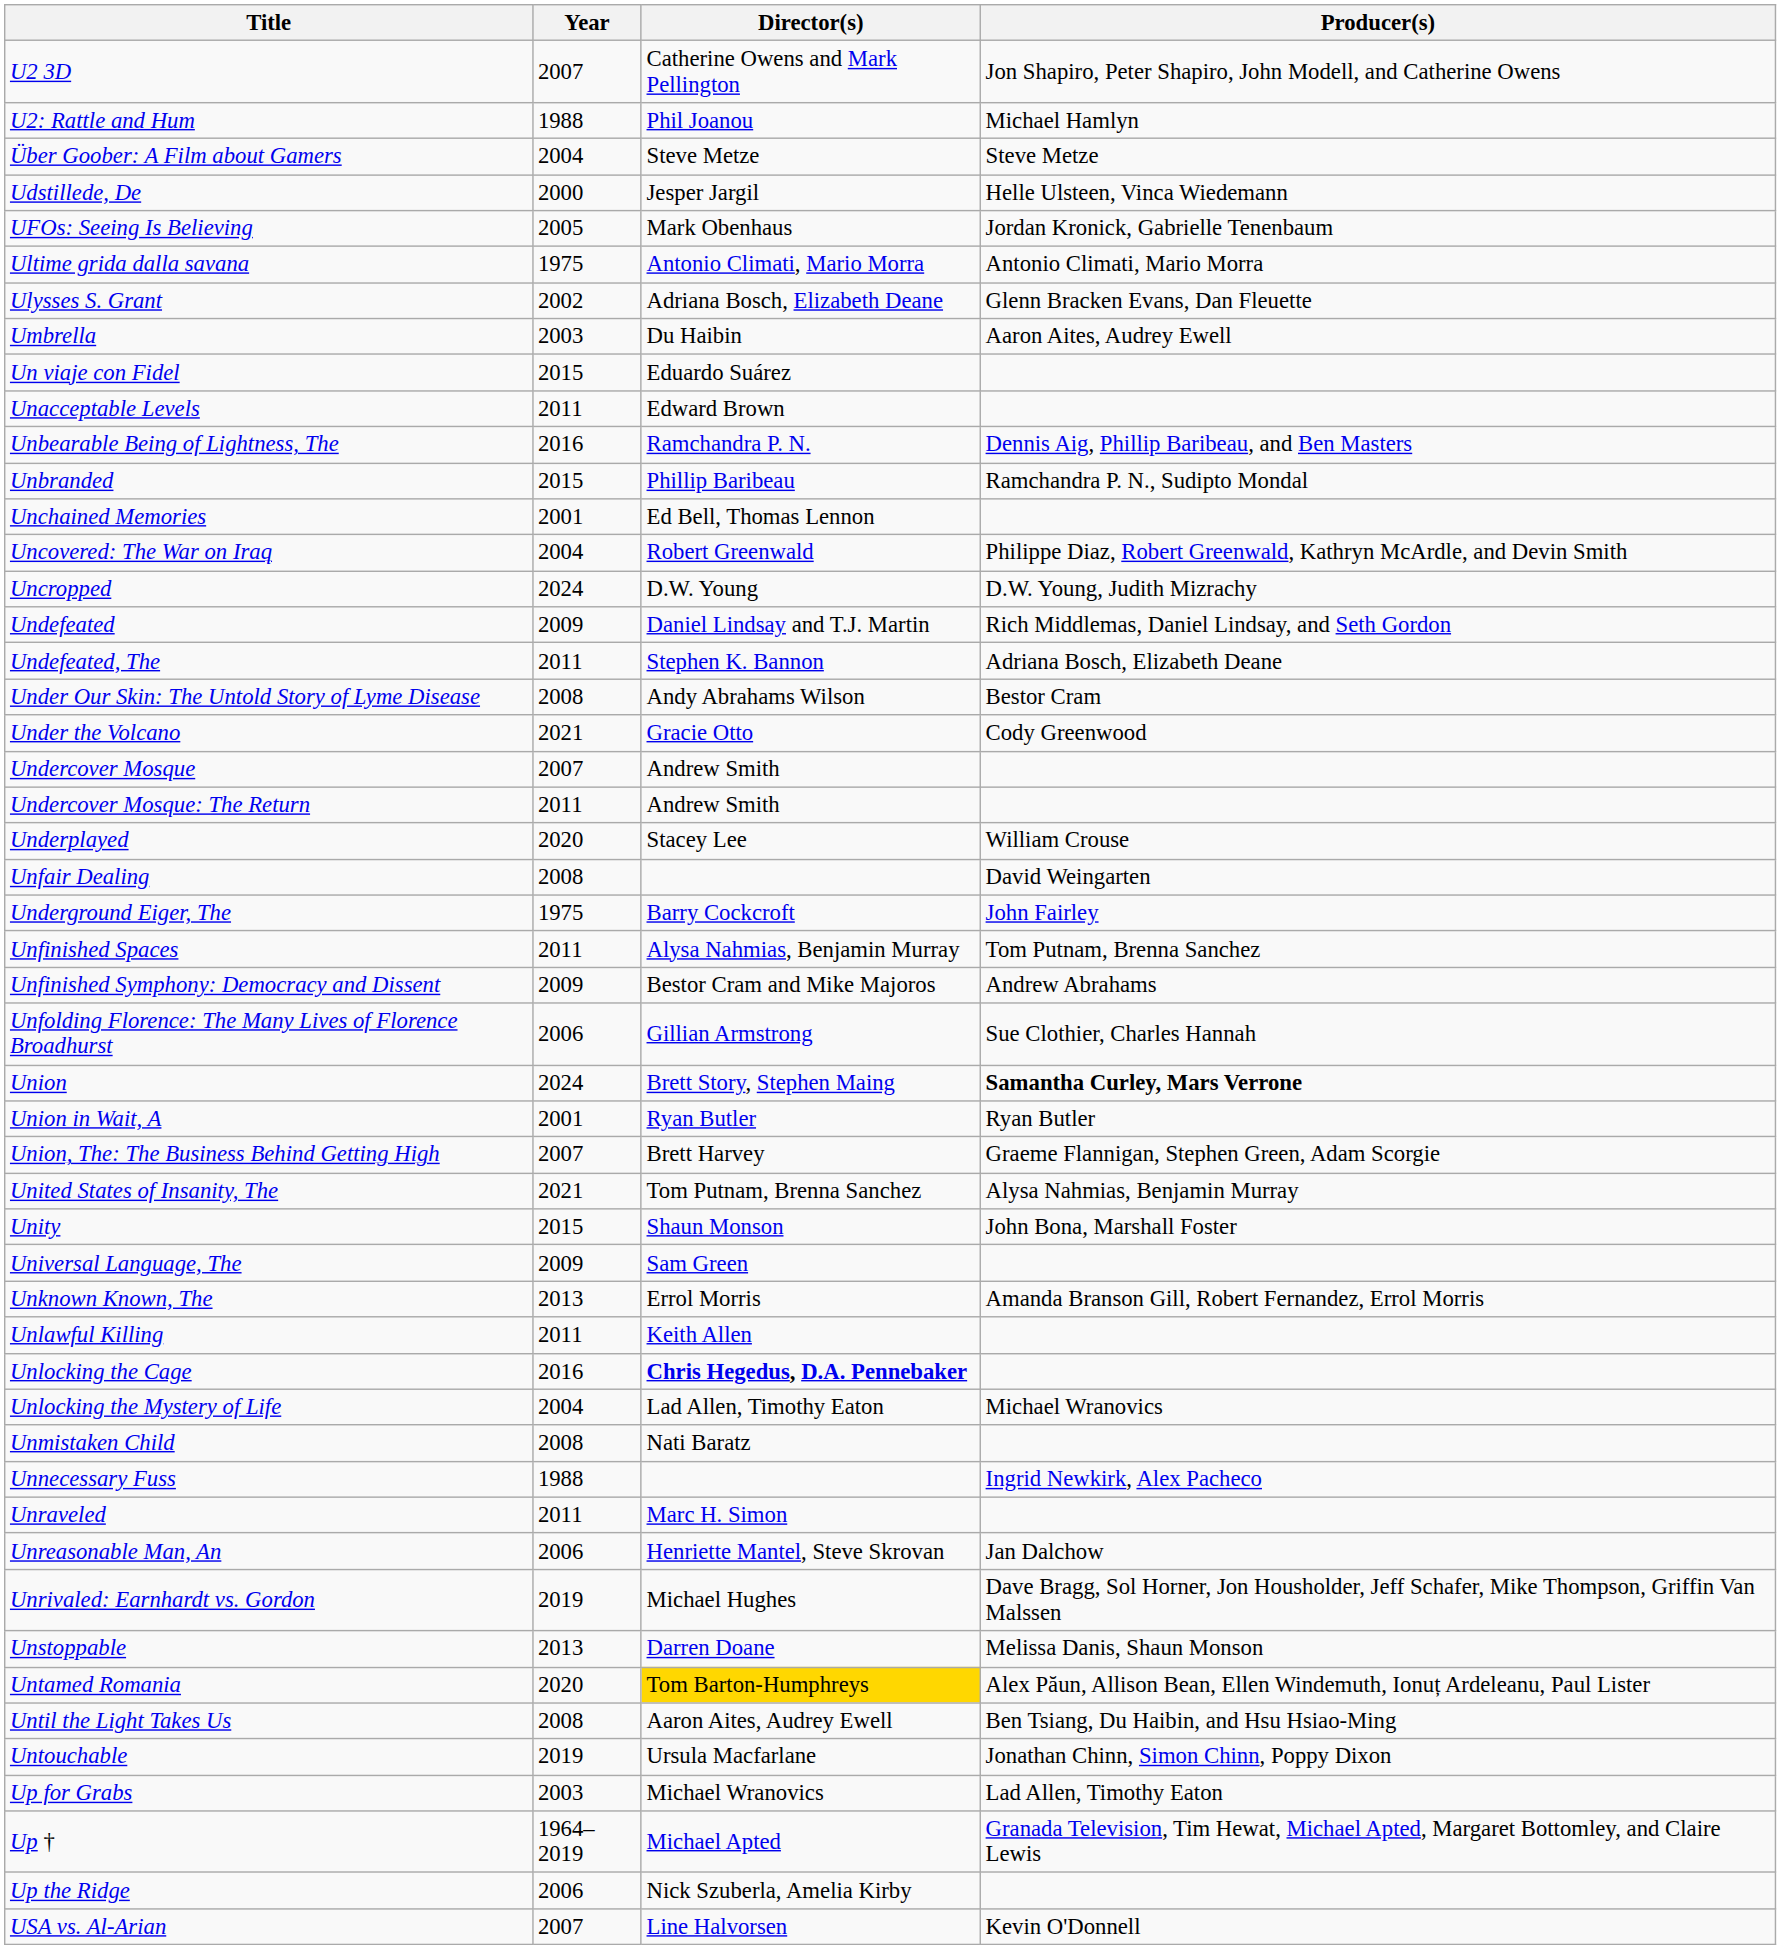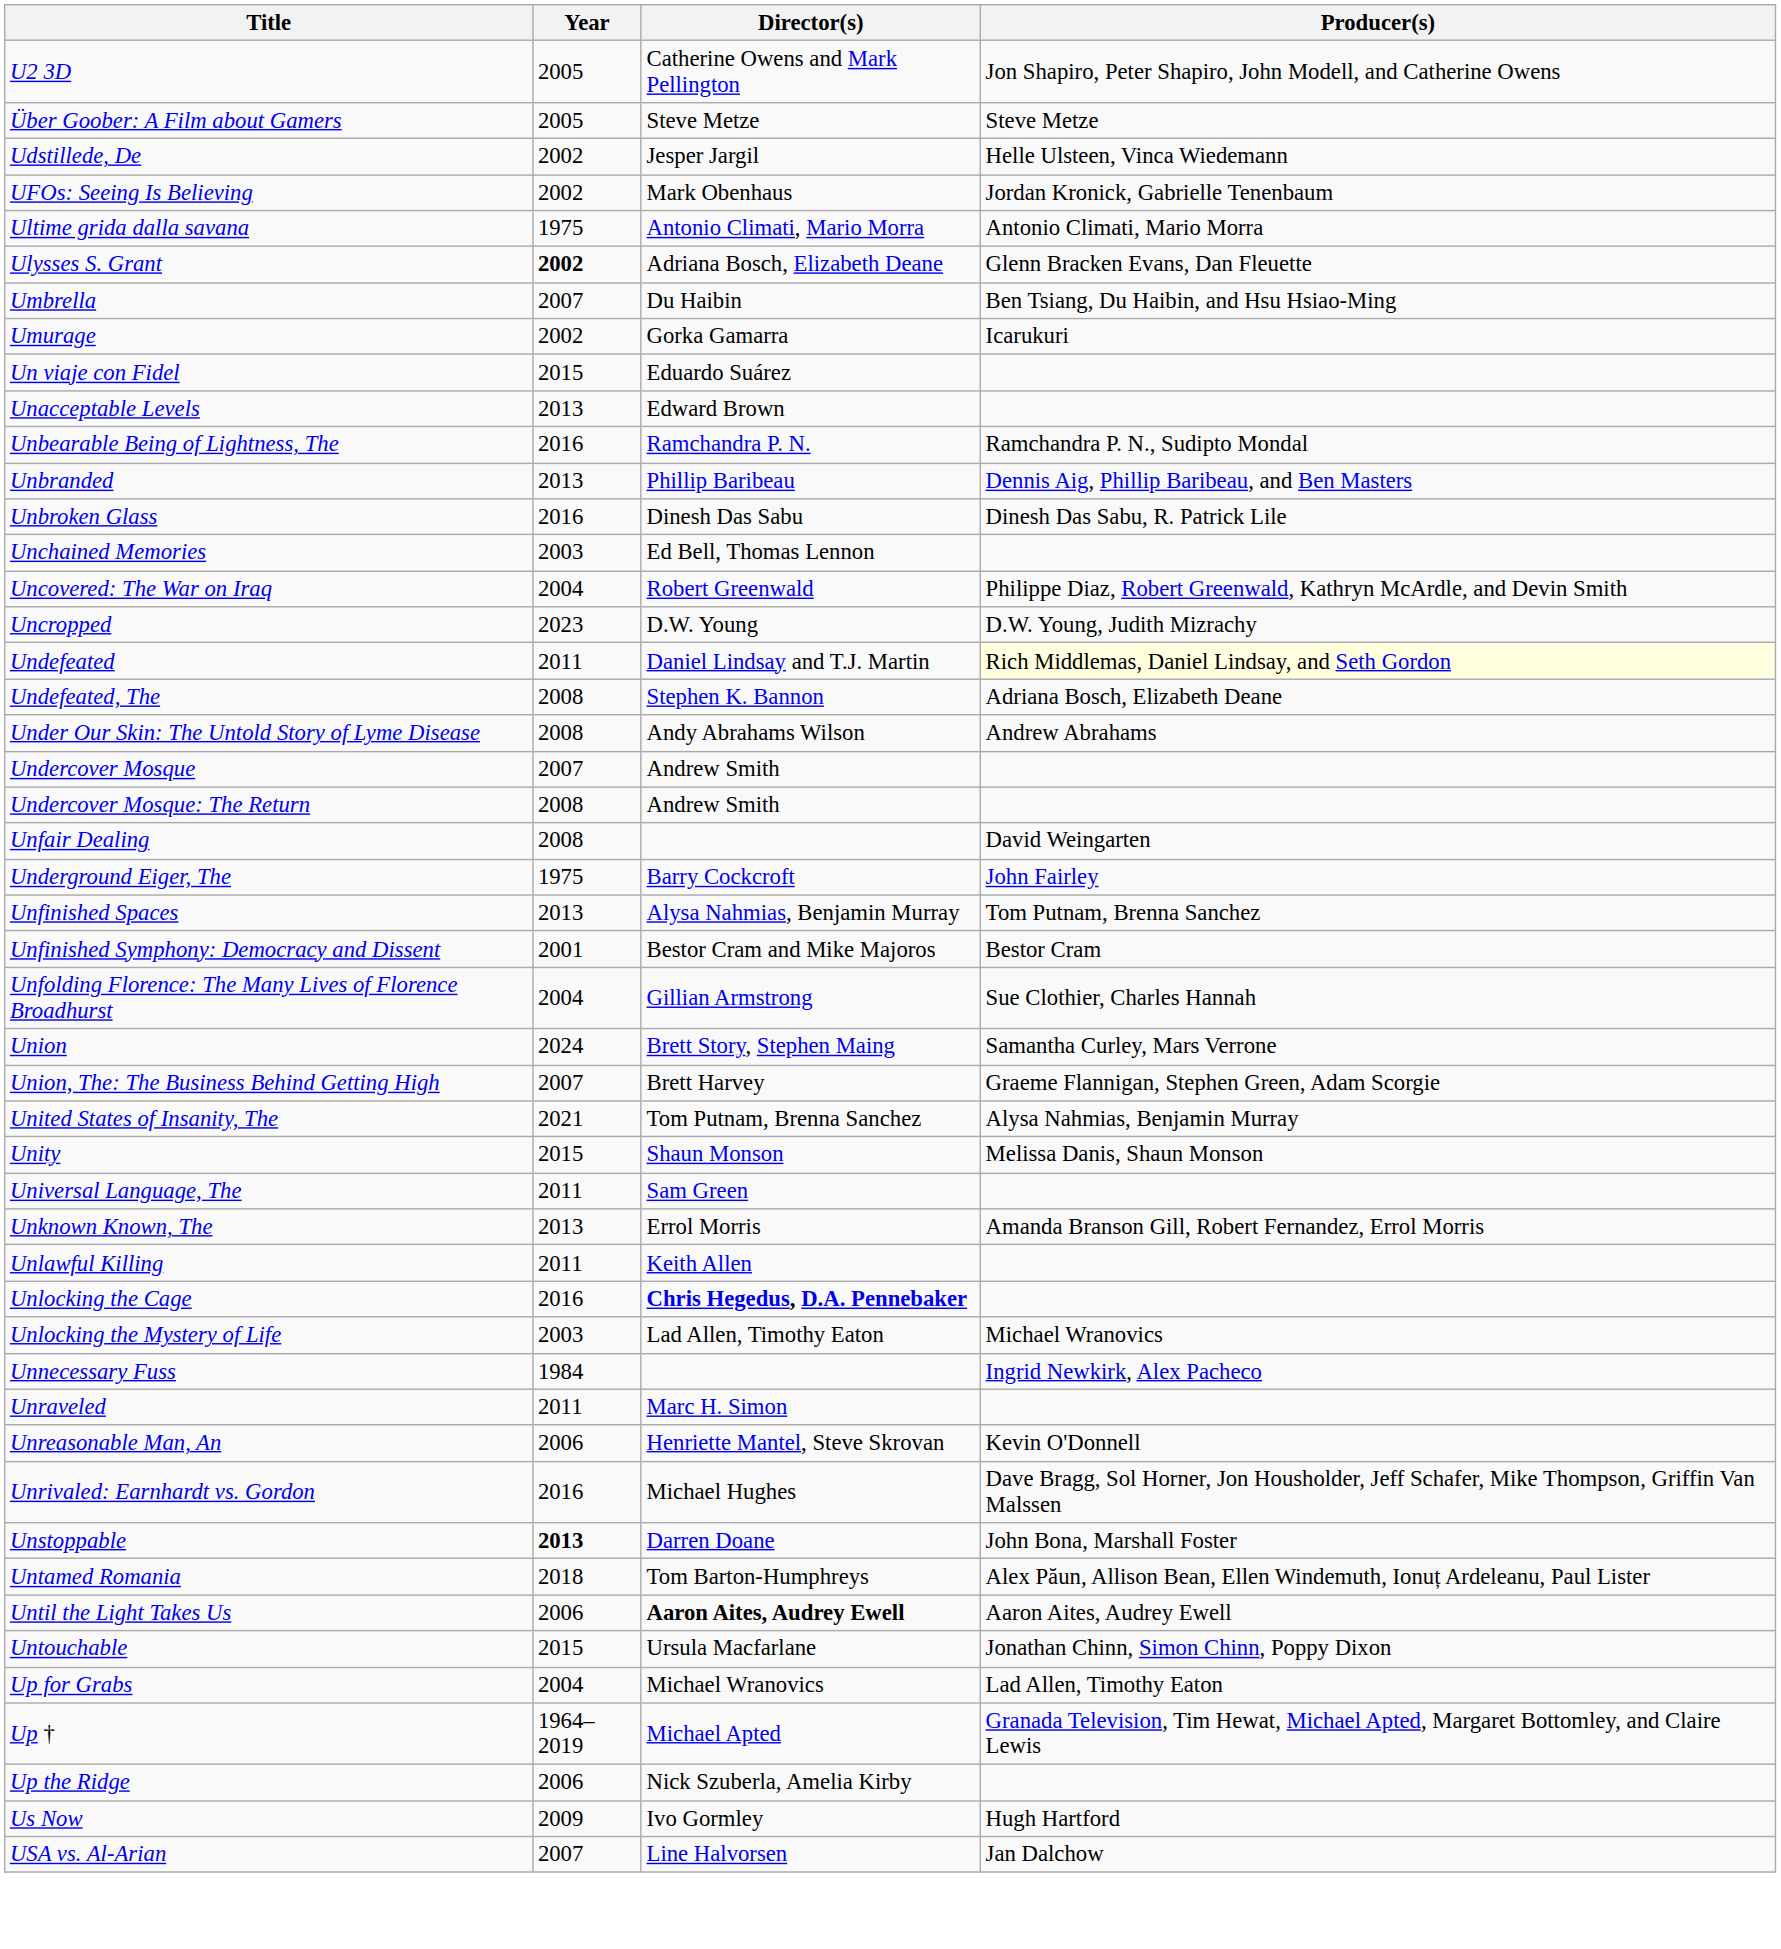U2 3D | Year: 2007 -> 2005
- row: U2: Rattle and Hum | 1988 | Phil Joanou | Michael Hamlyn
Über Goober: A Film about Gamers | Year: 2004 -> 2005
Udstillede, De | Year: 2000 -> 2002
UFOs: Seeing Is Believing | Year: 2005 -> 2002
Ulysses S. Grant | Year: normal -> bold
Umbrella | Year: 2003 -> 2007
Umbrella | Producer(s): Aaron Aites, Audrey Ewell -> Ben Tsiang, Du Haibin, and Hsu Hsiao-Ming
+ row: Umurage | 2002 | Gorka Gamarra | Icarukuri
Unacceptable Levels | Year: 2011 -> 2013
Unbearable Being of Lightness, The | Producer(s): Dennis Aig, Phillip Baribeau, and Ben Masters -> Ramchandra P. N., Sudipto Mondal
Unbranded | Year: 2015 -> 2013
Unbranded | Producer(s): Ramchandra P. N., Sudipto Mondal -> Dennis Aig, Phillip Baribeau, and Ben Masters
+ row: Unbroken Glass | 2016 | Dinesh Das Sabu | Dinesh Das Sabu, R. Patrick Lile
Unchained Memories | Year: 2001 -> 2003
Uncropped | Year: 2024 -> 2023
Undefeated | Year: 2009 -> 2011
Undefeated | Producer(s): no background -> lightyellow background
Undefeated, The | Year: 2011 -> 2008
Under Our Skin: The Untold Story of Lyme Disease | Producer(s): Bestor Cram -> Andrew Abrahams
- row: Under the Volcano | 2021 | Gracie Otto | Cody Greenwood
Undercover Mosque: The Return | Year: 2011 -> 2008
- row: Underplayed | 2020 | Stacey Lee | William Crouse
Unfinished Spaces | Year: 2011 -> 2013
Unfinished Symphony: Democracy and Dissent | Year: 2009 -> 2001
Unfinished Symphony: Democracy and Dissent | Producer(s): Andrew Abrahams -> Bestor Cram
Unfolding Florence: The Many Lives of Florence Broadhurst | Year: 2006 -> 2004
Union | Producer(s): bold -> normal
- row: Union in Wait, A | 2001 | Ryan Butler | Ryan Butler
Unity | Producer(s): John Bona, Marshall Foster -> Melissa Danis, Shaun Monson
Universal Language, The | Year: 2009 -> 2011
Unlocking the Mystery of Life | Year: 2004 -> 2003
- row: Unmistaken Child | 2008 | Nati Baratz
Unnecessary Fuss | Year: 1988 -> 1984
Unreasonable Man, An | Producer(s): Jan Dalchow -> Kevin O'Donnell
Unrivaled: Earnhardt vs. Gordon | Year: 2019 -> 2016
Unstoppable | Year: normal -> bold
Unstoppable | Producer(s): Melissa Danis, Shaun Monson -> John Bona, Marshall Foster
Untamed Romania | Year: 2020 -> 2018
Untamed Romania | Director(s): gold background -> no background
Until the Light Takes Us | Year: 2008 -> 2006
Until the Light Takes Us | Director(s): normal -> bold
Until the Light Takes Us | Producer(s): Ben Tsiang, Du Haibin, and Hsu Hsiao-Ming -> Aaron Aites, Audrey Ewell
Untouchable | Year: 2019 -> 2015
Up for Grabs | Year: 2003 -> 2004
+ row: Us Now | 2009 | Ivo Gormley | Hugh Hartford
USA vs. Al-Arian | Producer(s): Kevin O'Donnell -> Jan Dalchow
